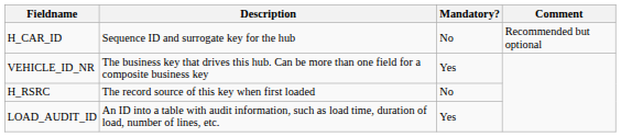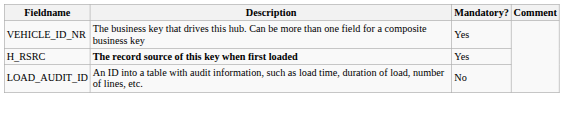- row: H_CAR_ID | Sequence ID and surrogate key for the hub | No | Recommended but optional
H_RSRC | Description: normal -> bold
H_RSRC | Mandatory?: No -> Yes
LOAD_AUDIT_ID | Mandatory?: Yes -> No
